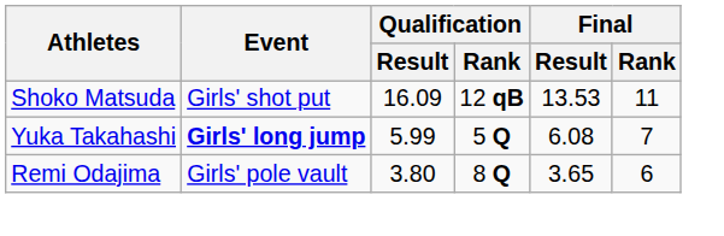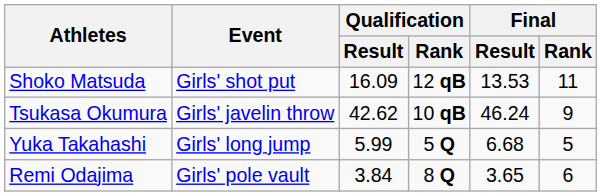+ row: Tsukasa Okumura | Girls' javelin throw | 42.62 | 10 qB | 46.24 | 9
Yuka Takahashi | Event: bold -> normal
Yuka Takahashi | Final / Result: 6.08 -> 6.68
Yuka Takahashi | Final / Rank: 7 -> 5
Remi Odajima | Qualification / Result: 3.80 -> 3.84
